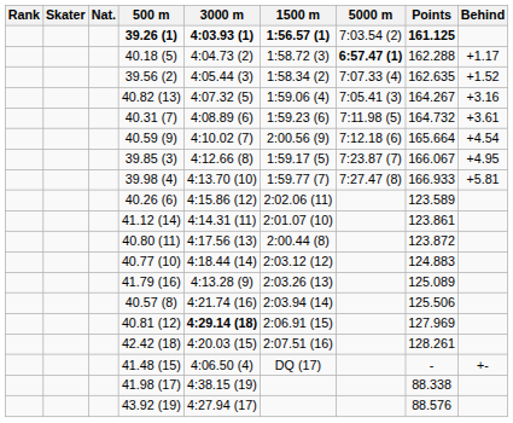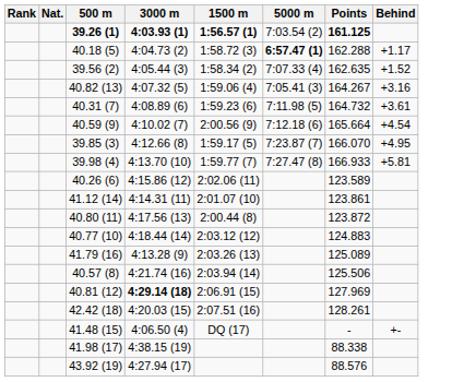- column: Skater
39.85 (3) | Points: 166.067 -> 166.070
